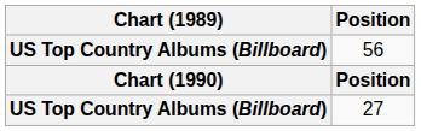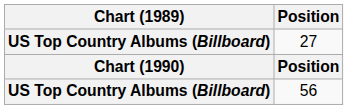rows swapped: 27 <-> 56
